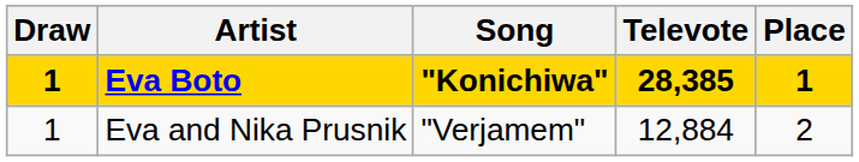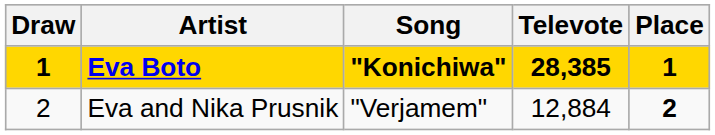Eva and Nika Prusnik | Draw: 1 -> 2
Eva and Nika Prusnik | Place: normal -> bold
